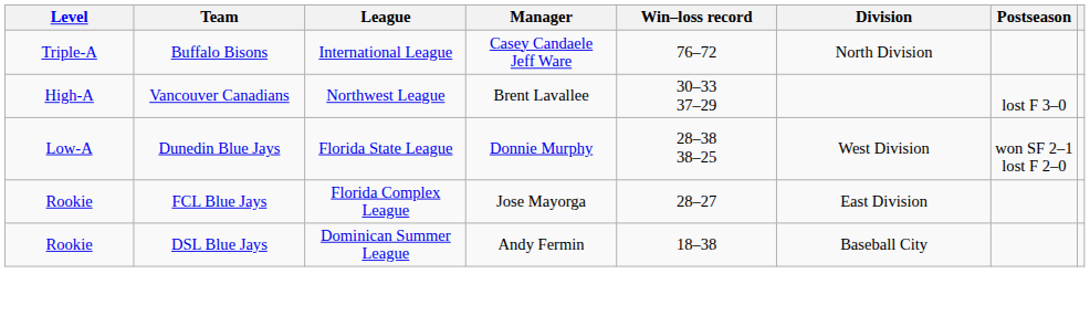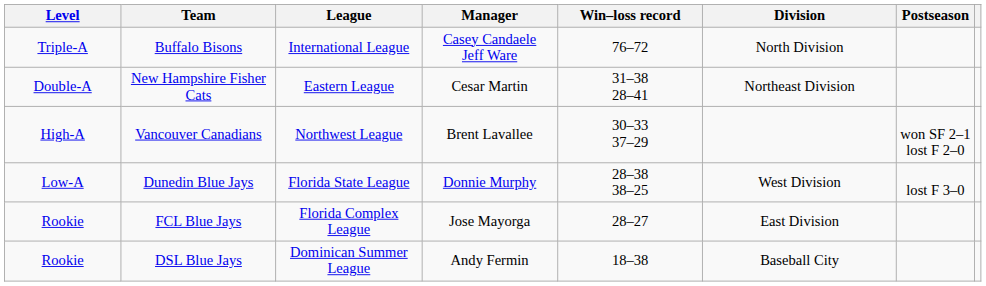+ row: Double-A | New Hampshire Fisher Cats | Eastern League | Cesar Martin | 31–38 28–41 | Northeast Division
Vancouver Canadians | Postseason: lost F 3–0 -> won SF 2–1 lost F 2–0
Dunedin Blue Jays | Postseason: won SF 2–1 lost F 2–0 -> lost F 3–0
